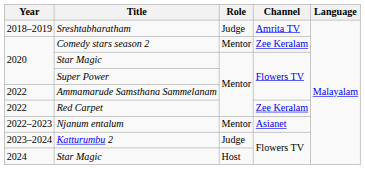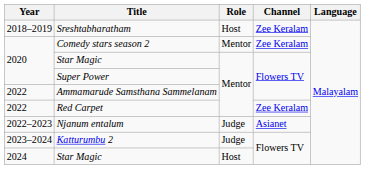Sreshtabharatham | Role: Judge -> Host
Sreshtabharatham | Channel: Amrita TV -> Zee Keralam
Njanum entalum | Role: Mentor -> Judge
